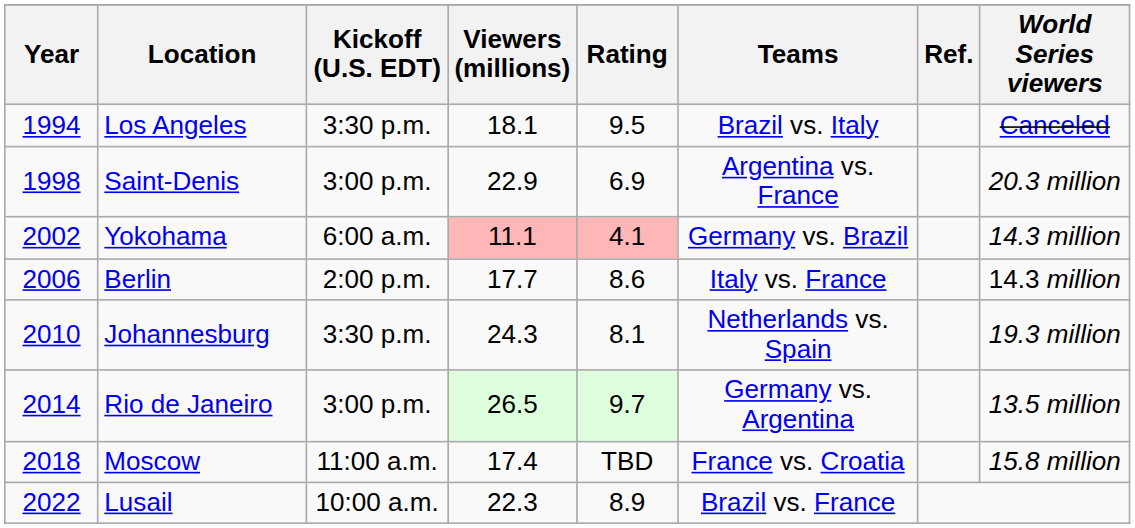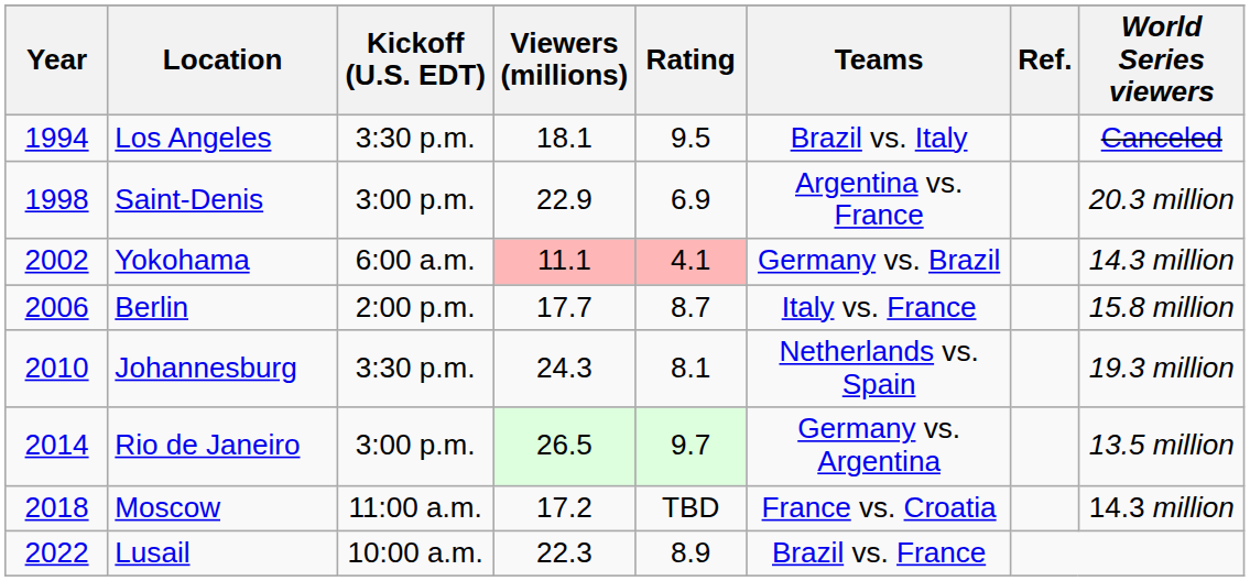Berlin | Rating: 8.6 -> 8.7
Berlin | World Series viewers: 14.3 million -> 15.8 million
Moscow | Viewers (millions): 17.4 -> 17.2
Moscow | World Series viewers: 15.8 million -> 14.3 million
